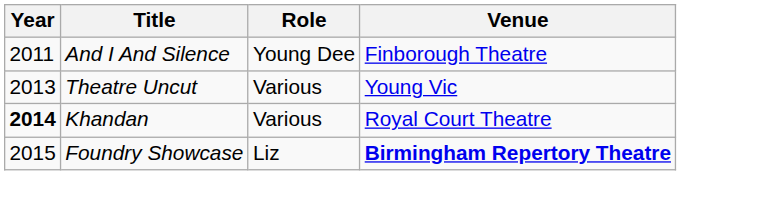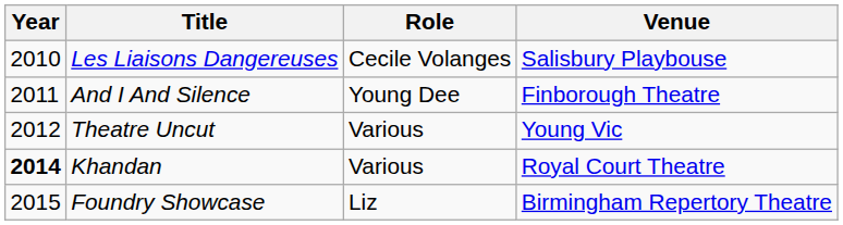+ row: 2010 | Les Liaisons Dangereuses | Cecile Volanges | Salisbury Playbouse
Theatre Uncut | Year: 2013 -> 2012
Foundry Showcase | Venue: bold -> normal
